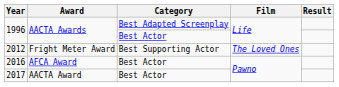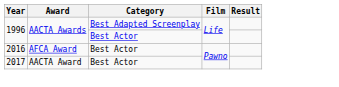- row: 2012 | Fright Meter Award | Best Supporting Actor | The Loved Ones
